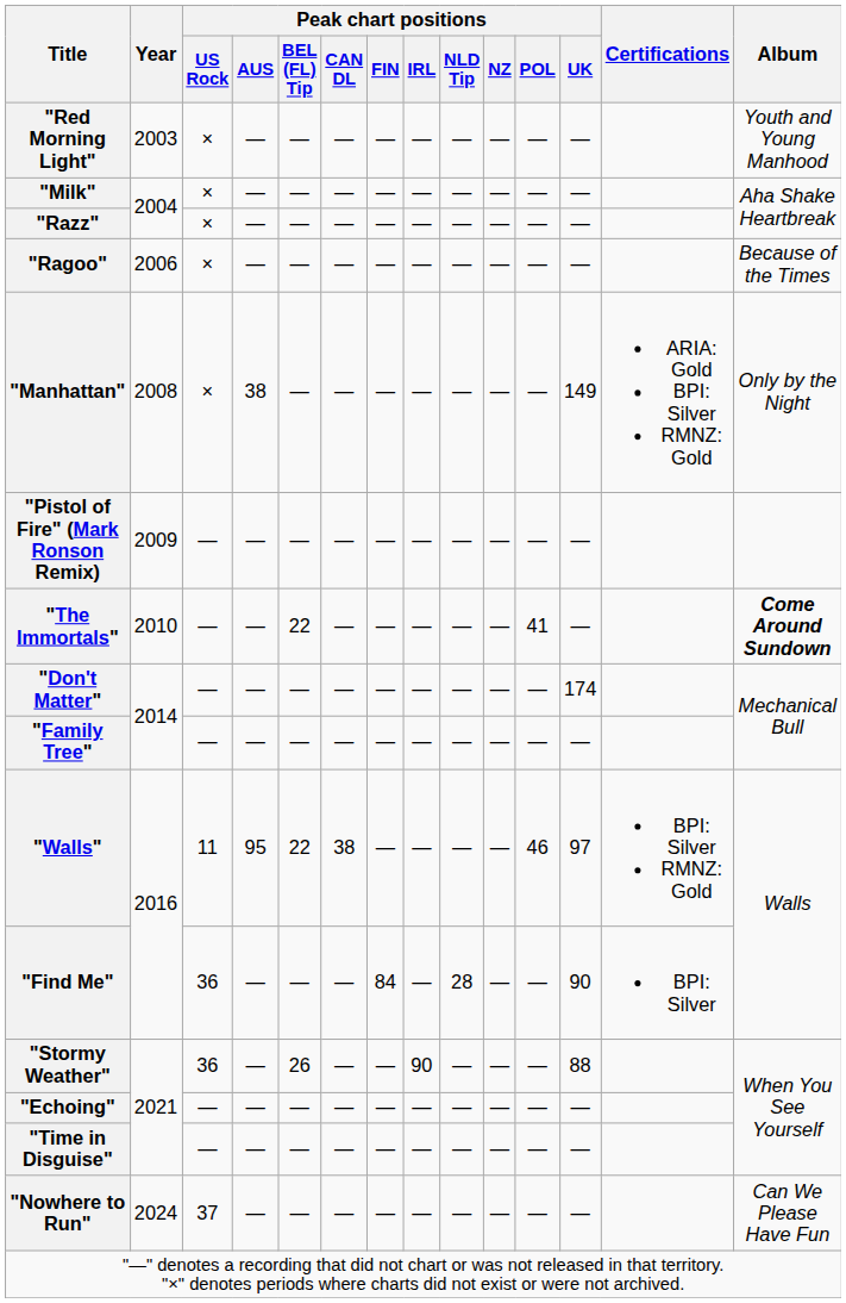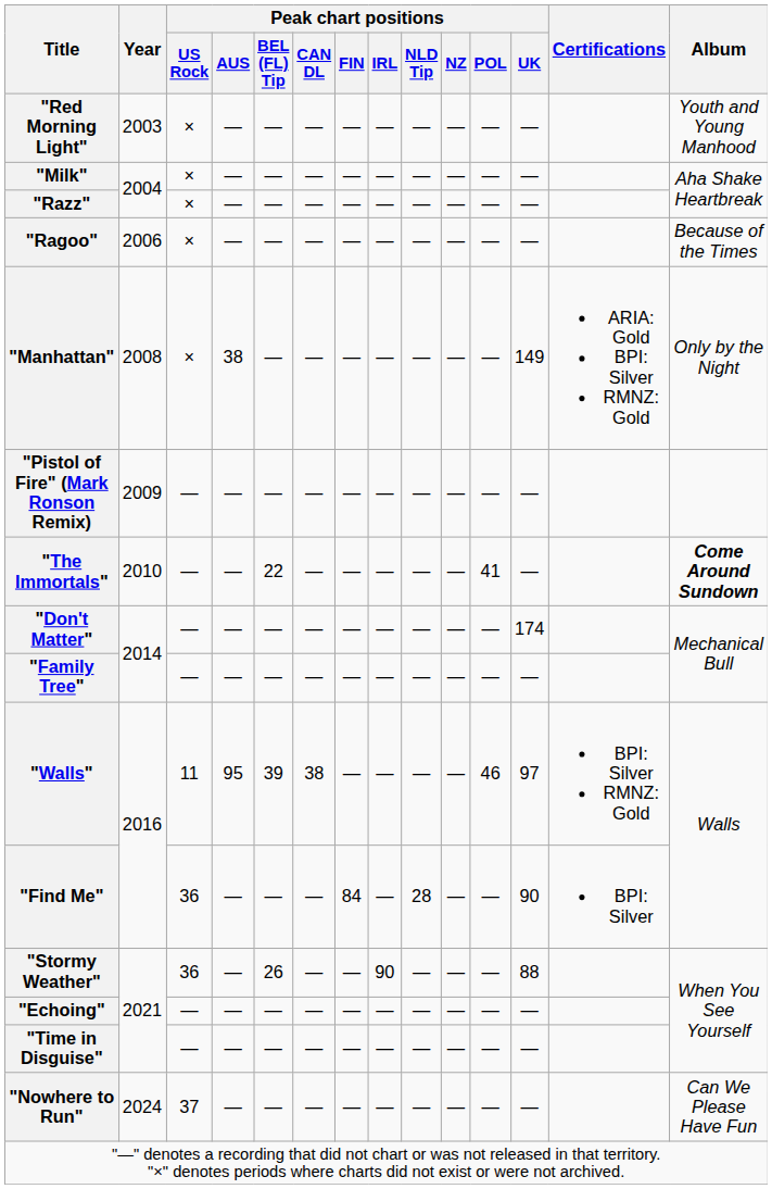"Walls" | Peak chart positions / BEL (FL) Tip: 22 -> 39
